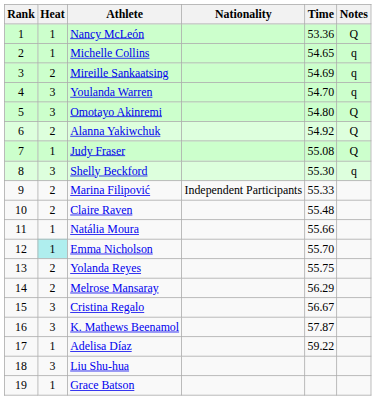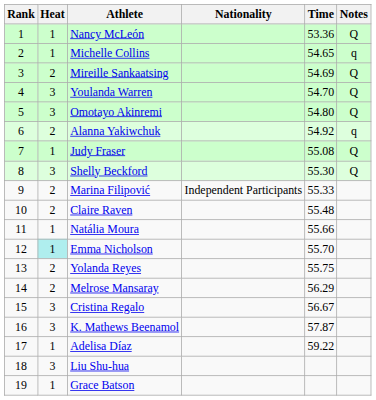Mireille Sankaatsing | Notes: q -> Q
Youlanda Warren | Notes: q -> Q
Alanna Yakiwchuk | Notes: Q -> q
Shelly Beckford | Notes: q -> Q
